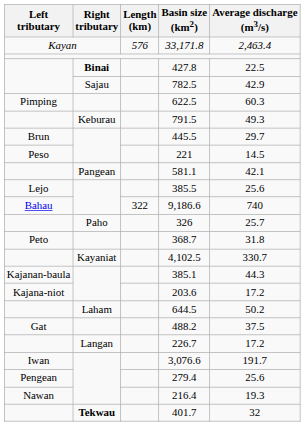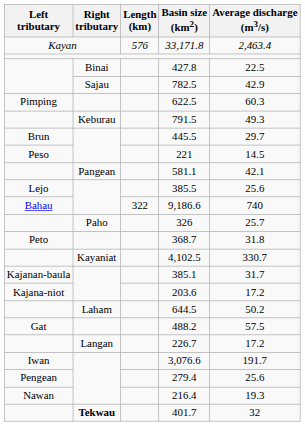427.8 | Right tributary: bold -> normal
385.1 | Average discharge (m3/s): 44.3 -> 31.7
488.2 | Average discharge (m3/s): 37.5 -> 57.5
